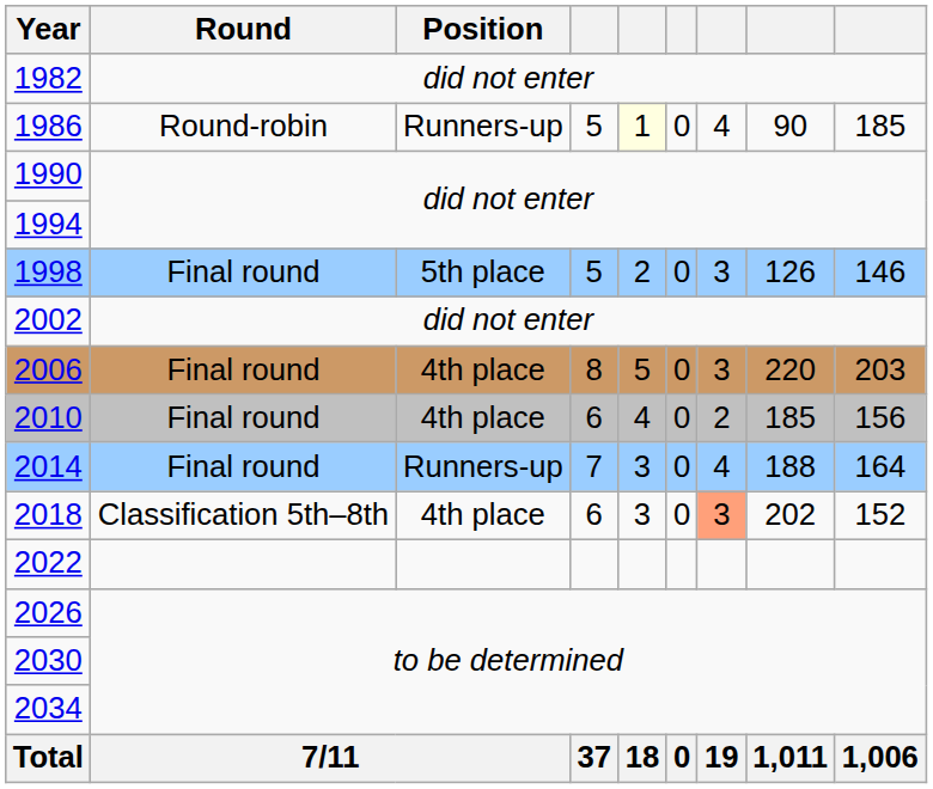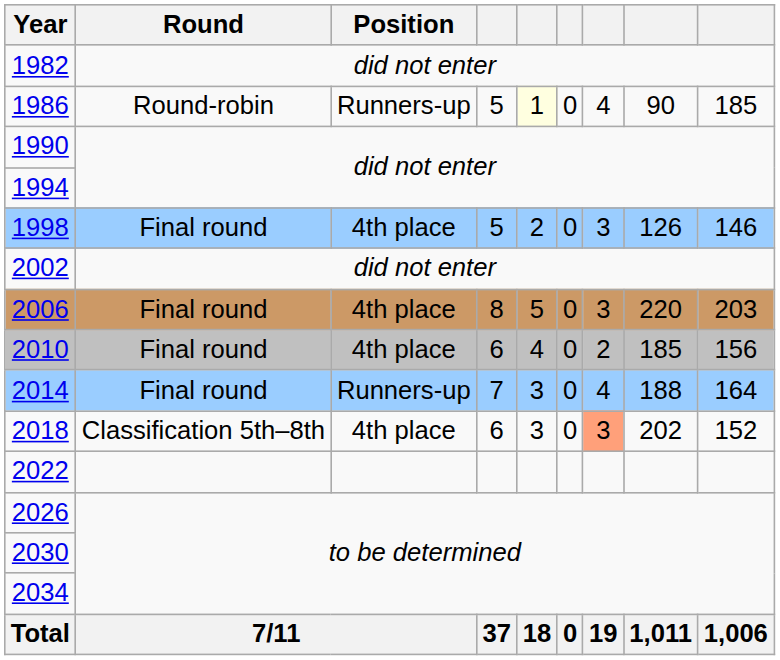1998 | Position: 5th place -> 4th place
